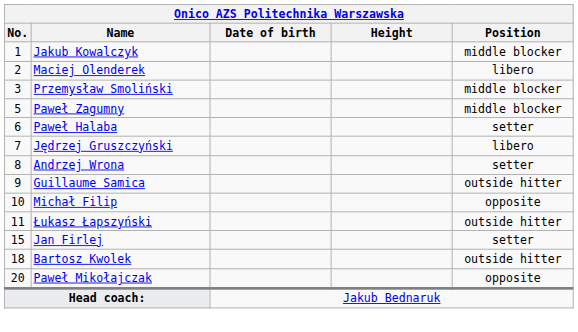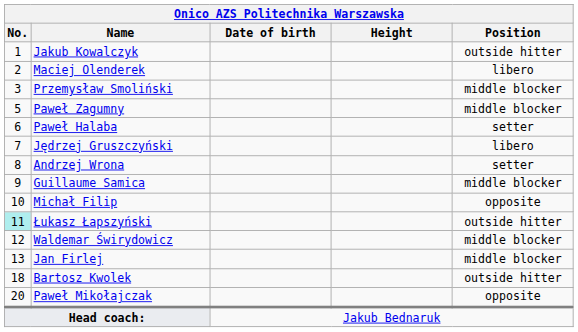Jakub Kowalczyk | Position: middle blocker -> outside hitter
Guillaume Samica | Position: outside hitter -> middle blocker
Łukasz Łapszyński | No.: no background -> paleturquoise background
+ row: 12 | Waldemar Świrydowicz | middle blocker
Jan Firlej | No.: 15 -> 13
Jan Firlej | Position: setter -> middle blocker
